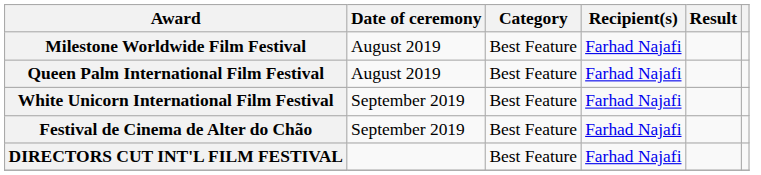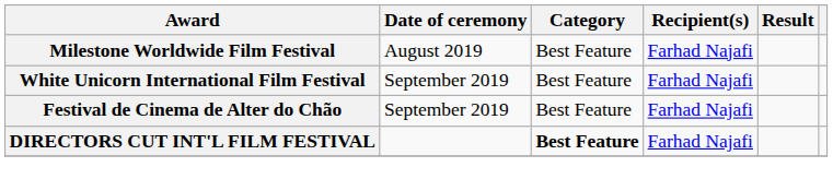- row: Queen Palm International Film Festival | August 2019 | Best Feature | Farhad Najafi
DIRECTORS CUT INT'L FILM FESTIVAL | Category: normal -> bold
